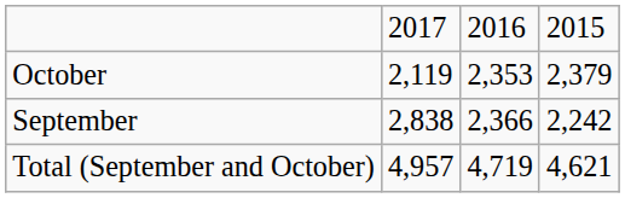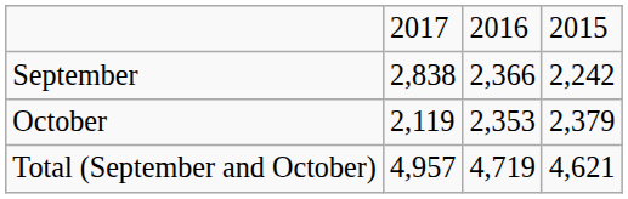rows swapped: September <-> October
